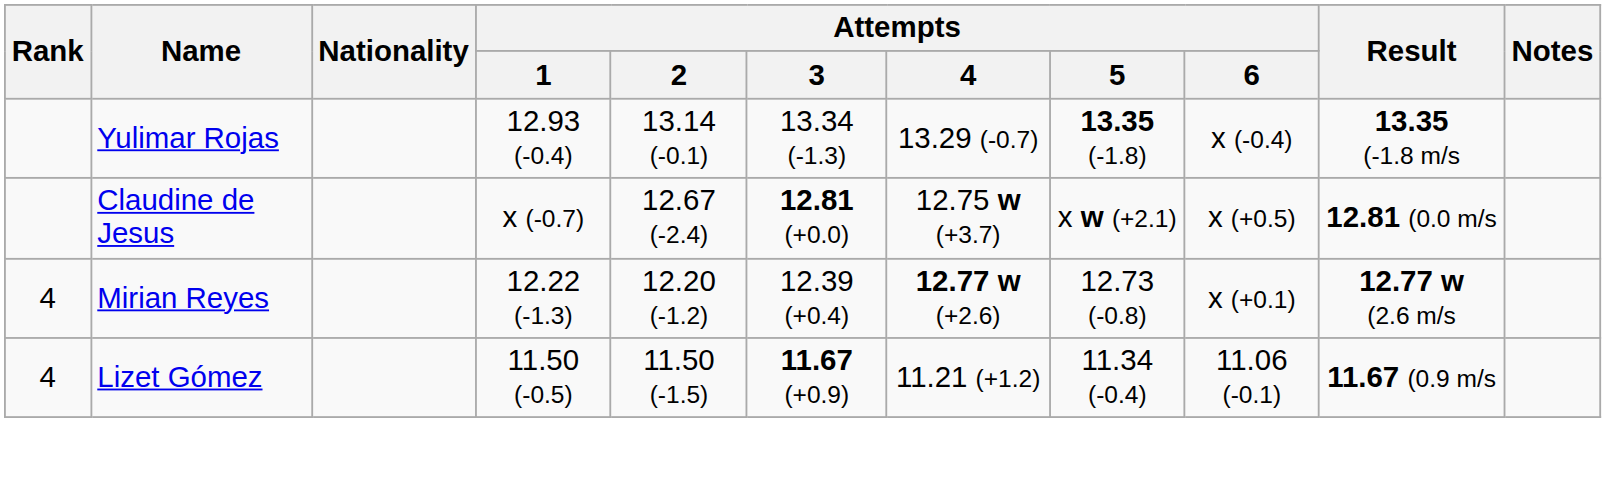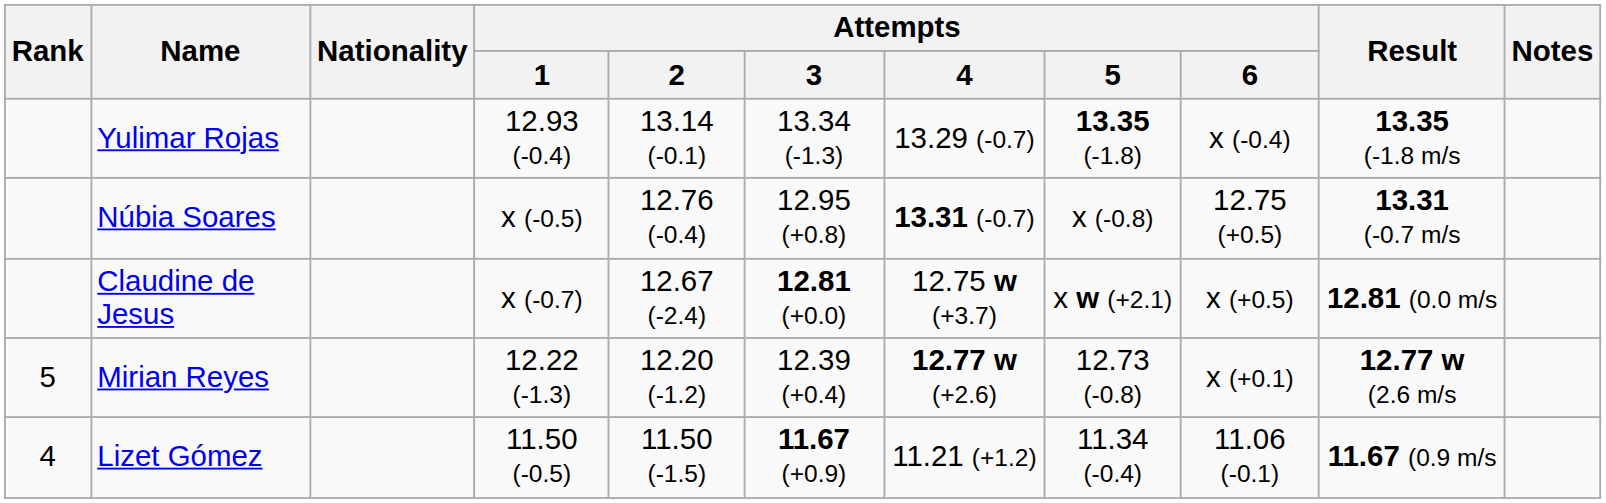+ row: Núbia Soares | x (-0.5) | 12.76 (-0.4) | 12.95 (+0.8) | 13.31 (-0.7) | x (-0.8) | 12.75 (+0.5) | 13.31 (-0.7 m/s
Mirian Reyes | Rank: 4 -> 5
